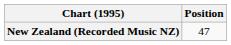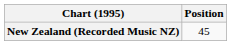New Zealand (Recorded Music NZ) | Position: 47 -> 45
